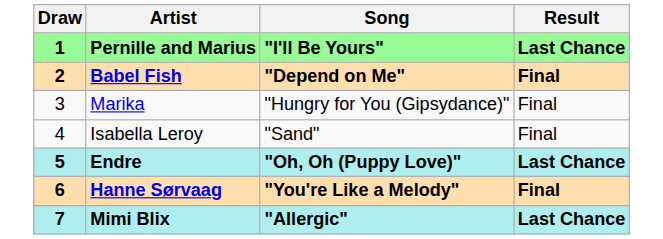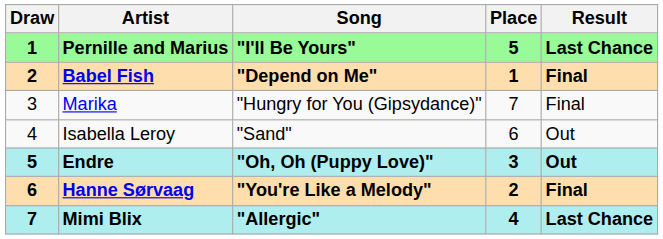+ column: Place | 5 | 1 | 7 | 6 | 3 | 2 | 4
Isabella Leroy | Result: Final -> Out
Endre | Result: Last Chance -> Out
